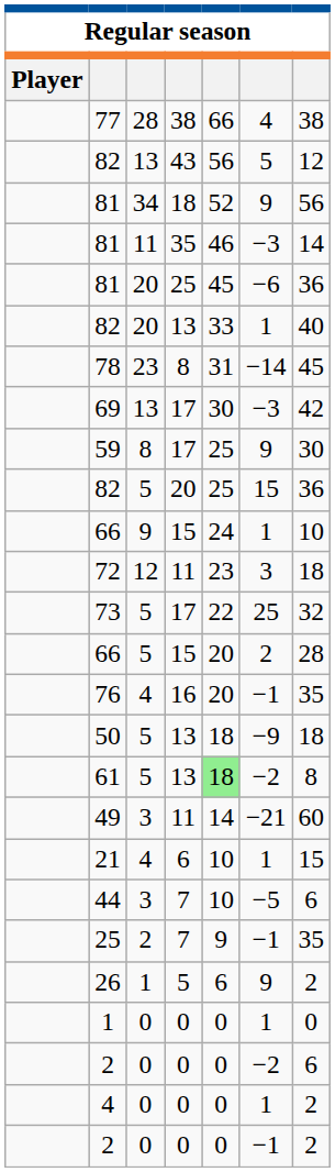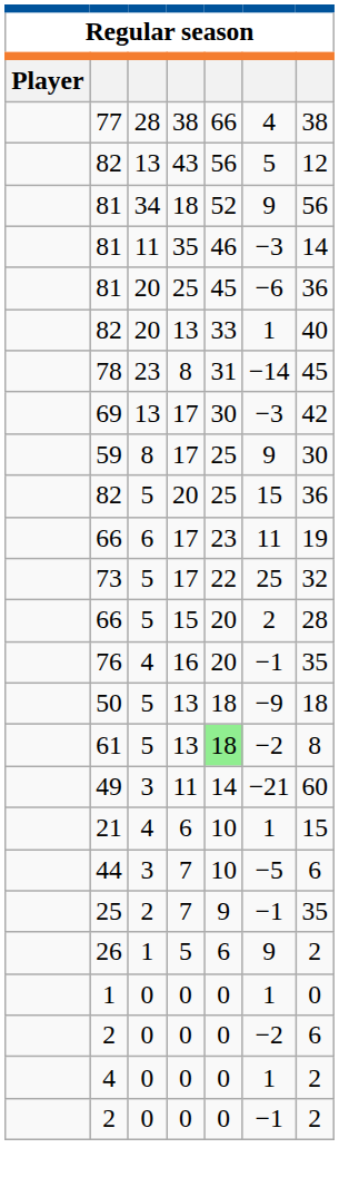- row: 66 | 9 | 15 | 24 | 1 | 10
- row: 72 | 12 | 11 | 23 | 3 | 18
+ row: 66 | 6 | 17 | 23 | 11 | 19
